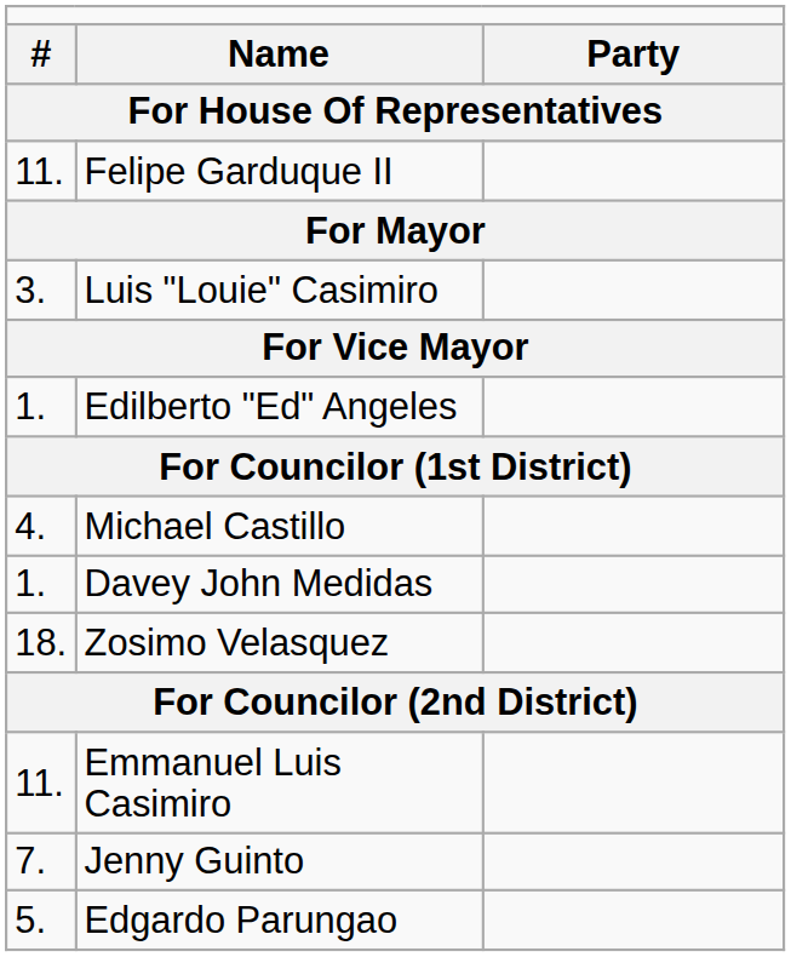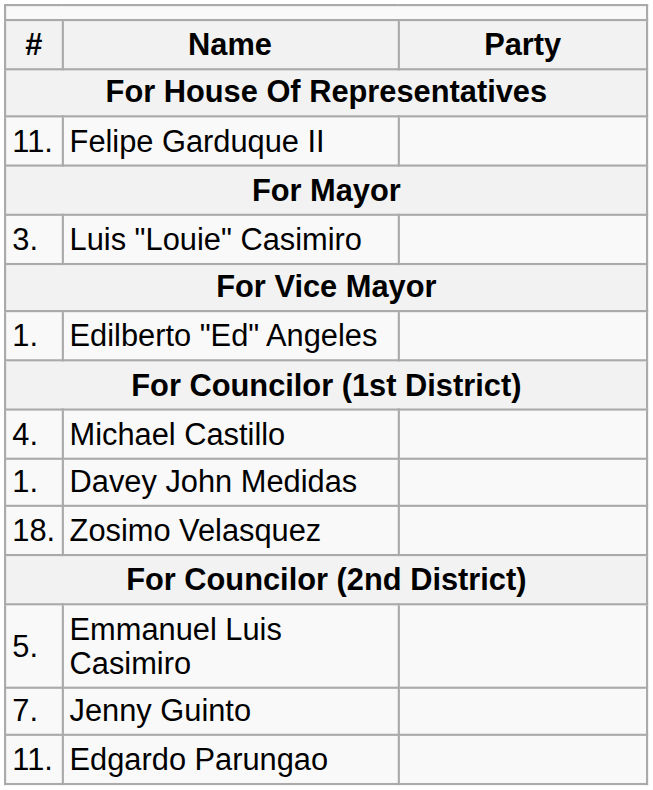Emmanuel Luis Casimiro | column 1: 11. -> 5.
Edgardo Parungao | column 1: 5. -> 11.
